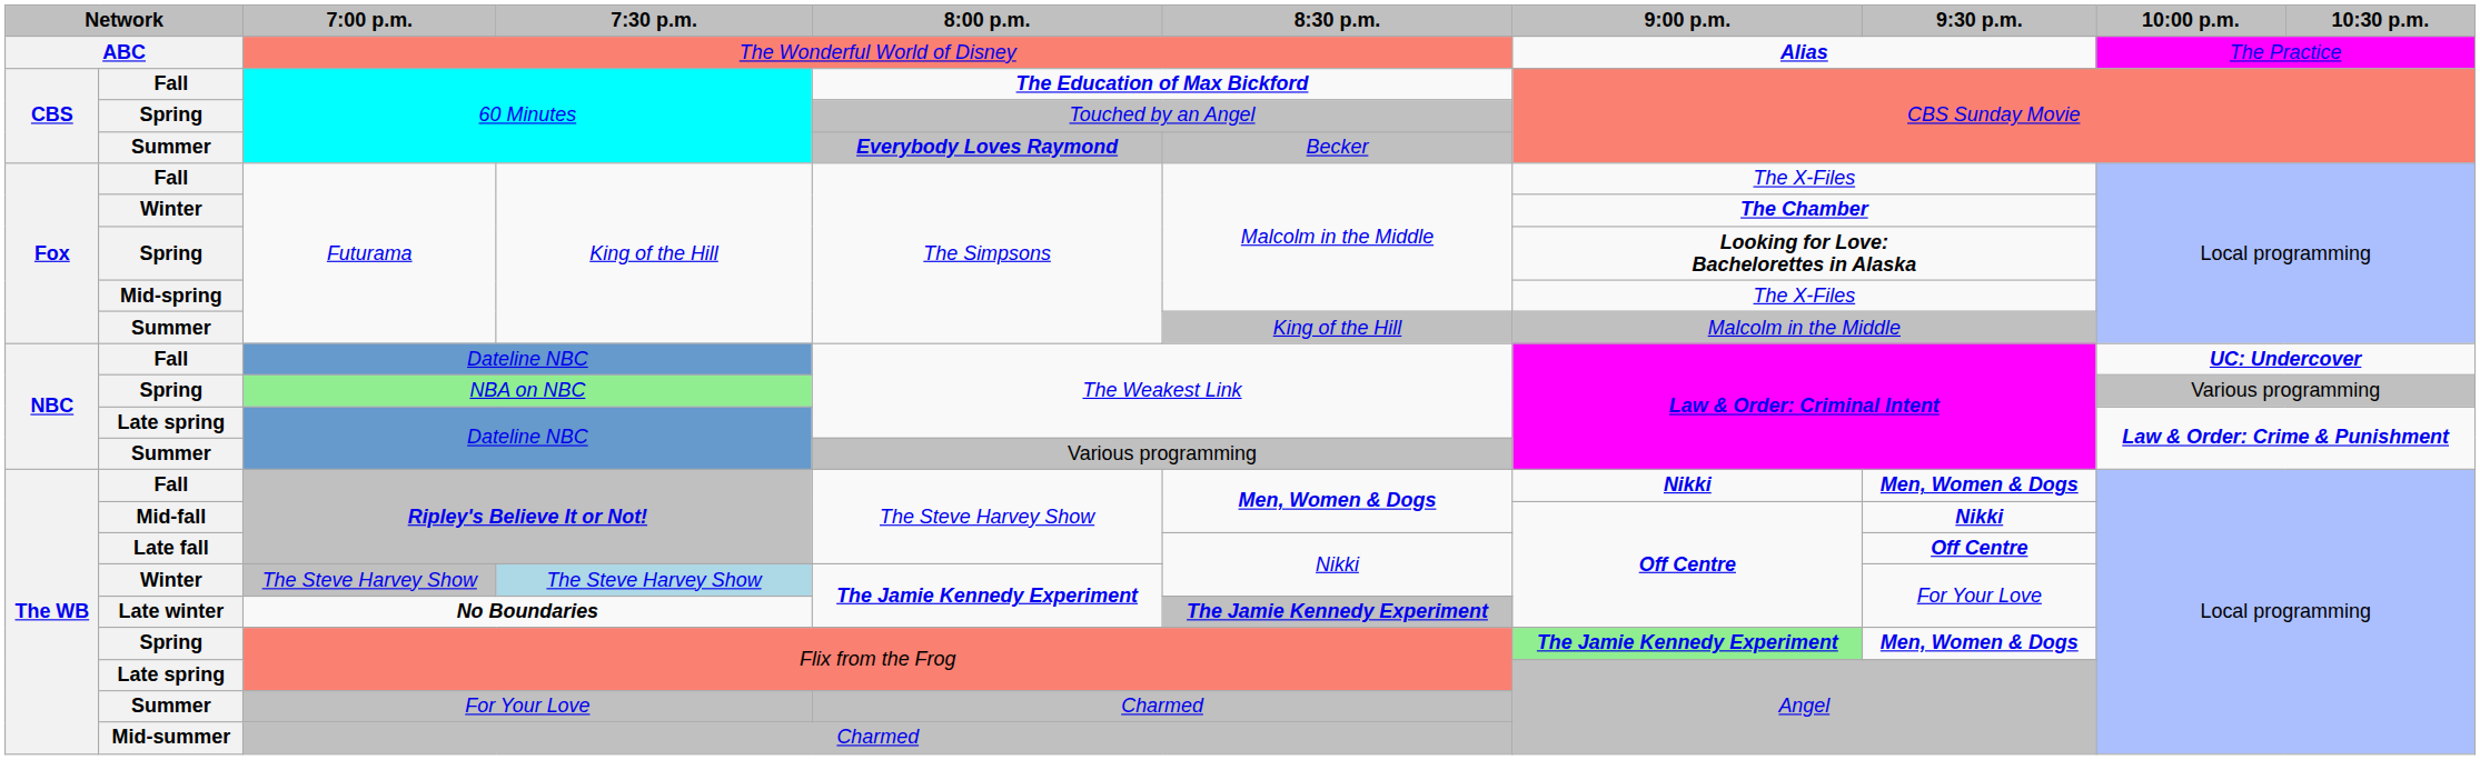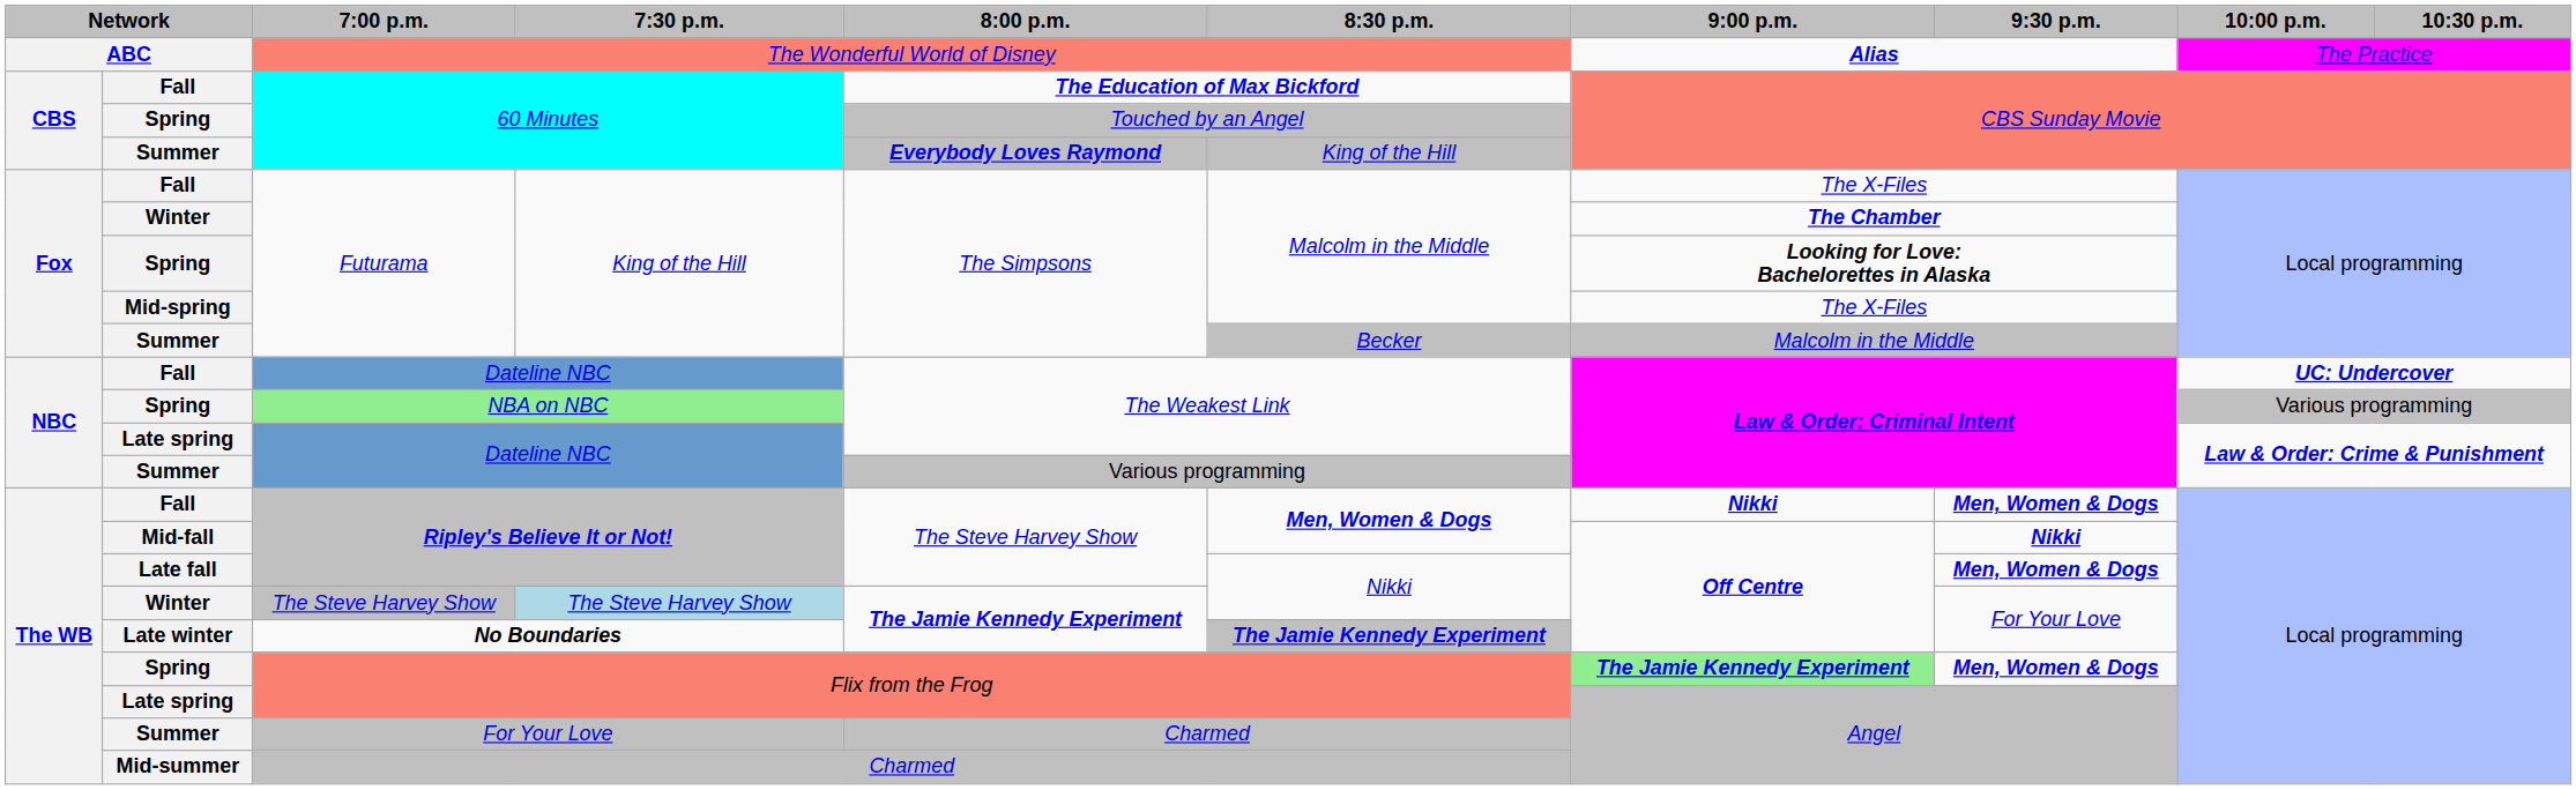Summer / 60 Minutes | 8:30 p.m.: Becker -> King of the Hill
Summer / Futurama | 8:30 p.m.: King of the Hill -> Becker
Late fall | 9:30 p.m.: Off Centre -> Men, Women & Dogs
